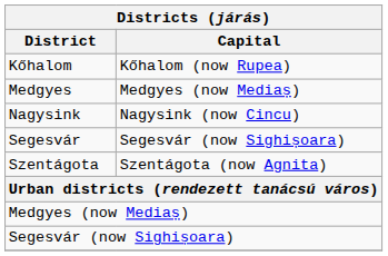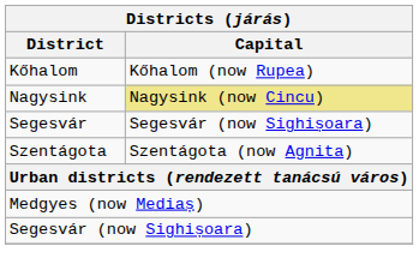- row: Medgyes | Medgyes (now Mediaș)
Nagysink | Capital: no background -> khaki background
